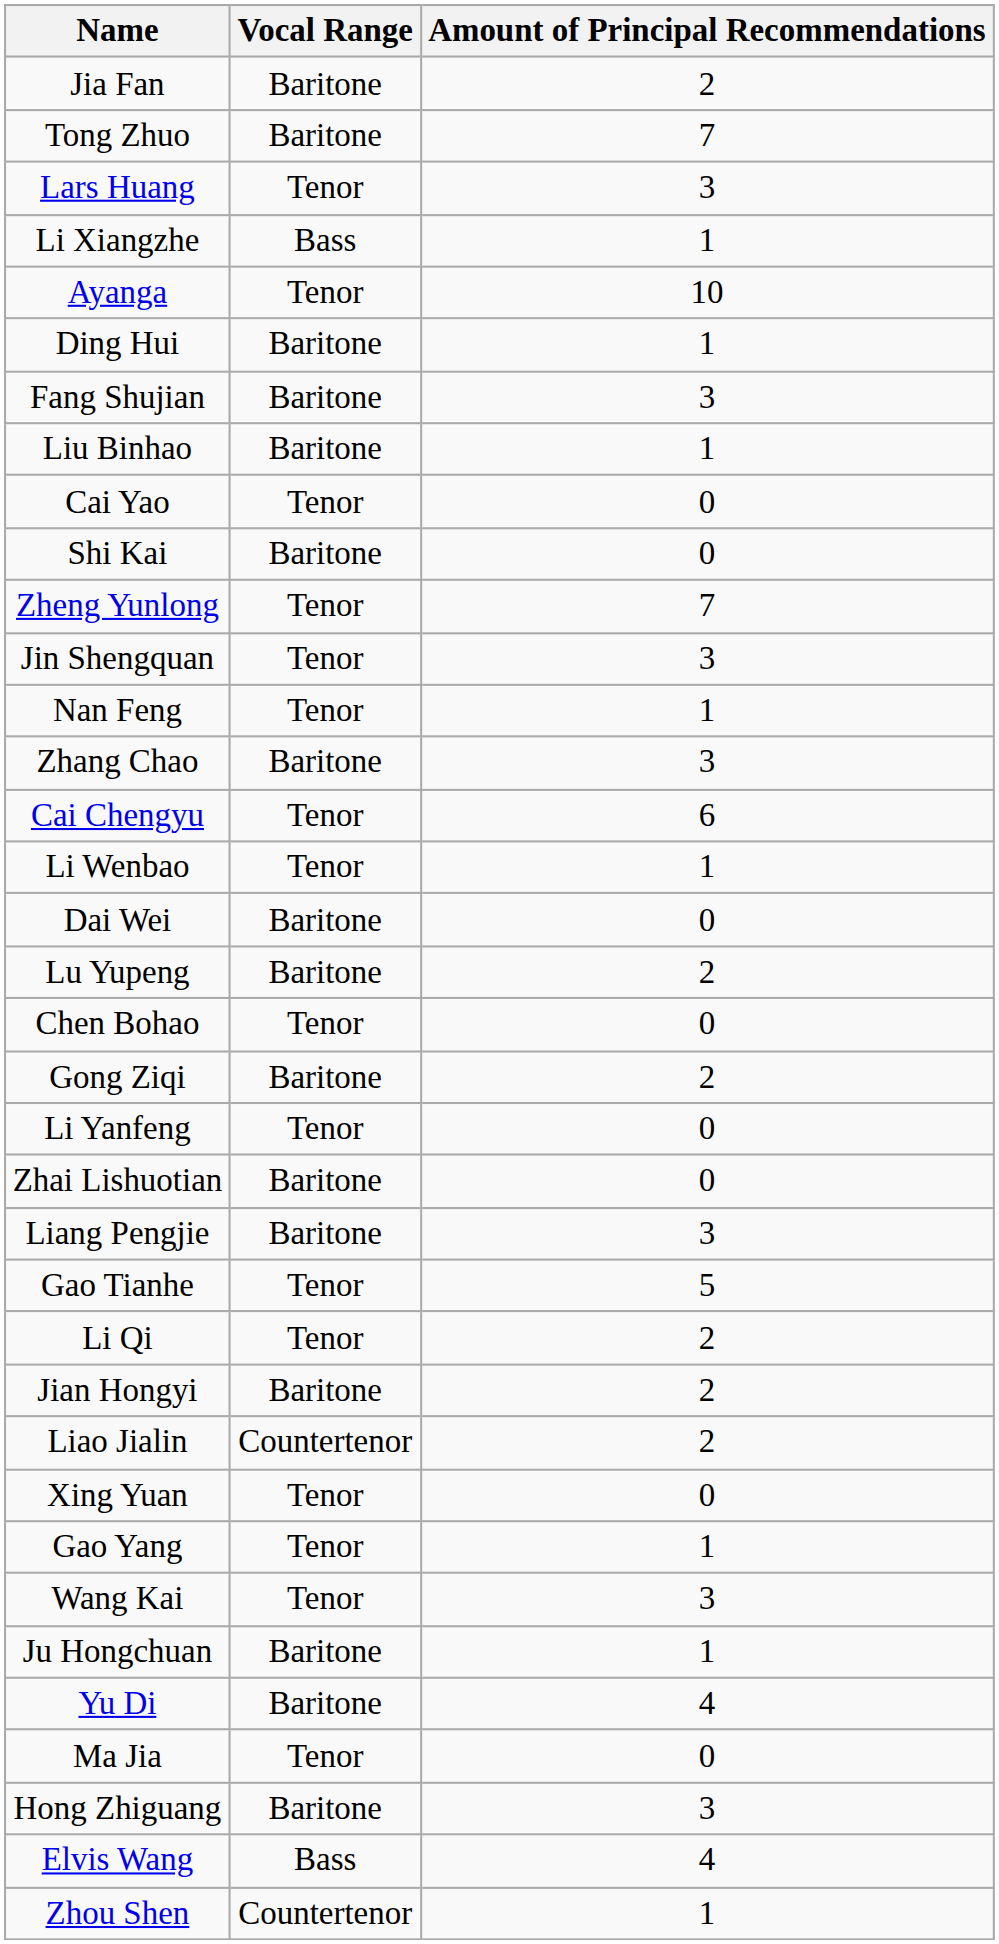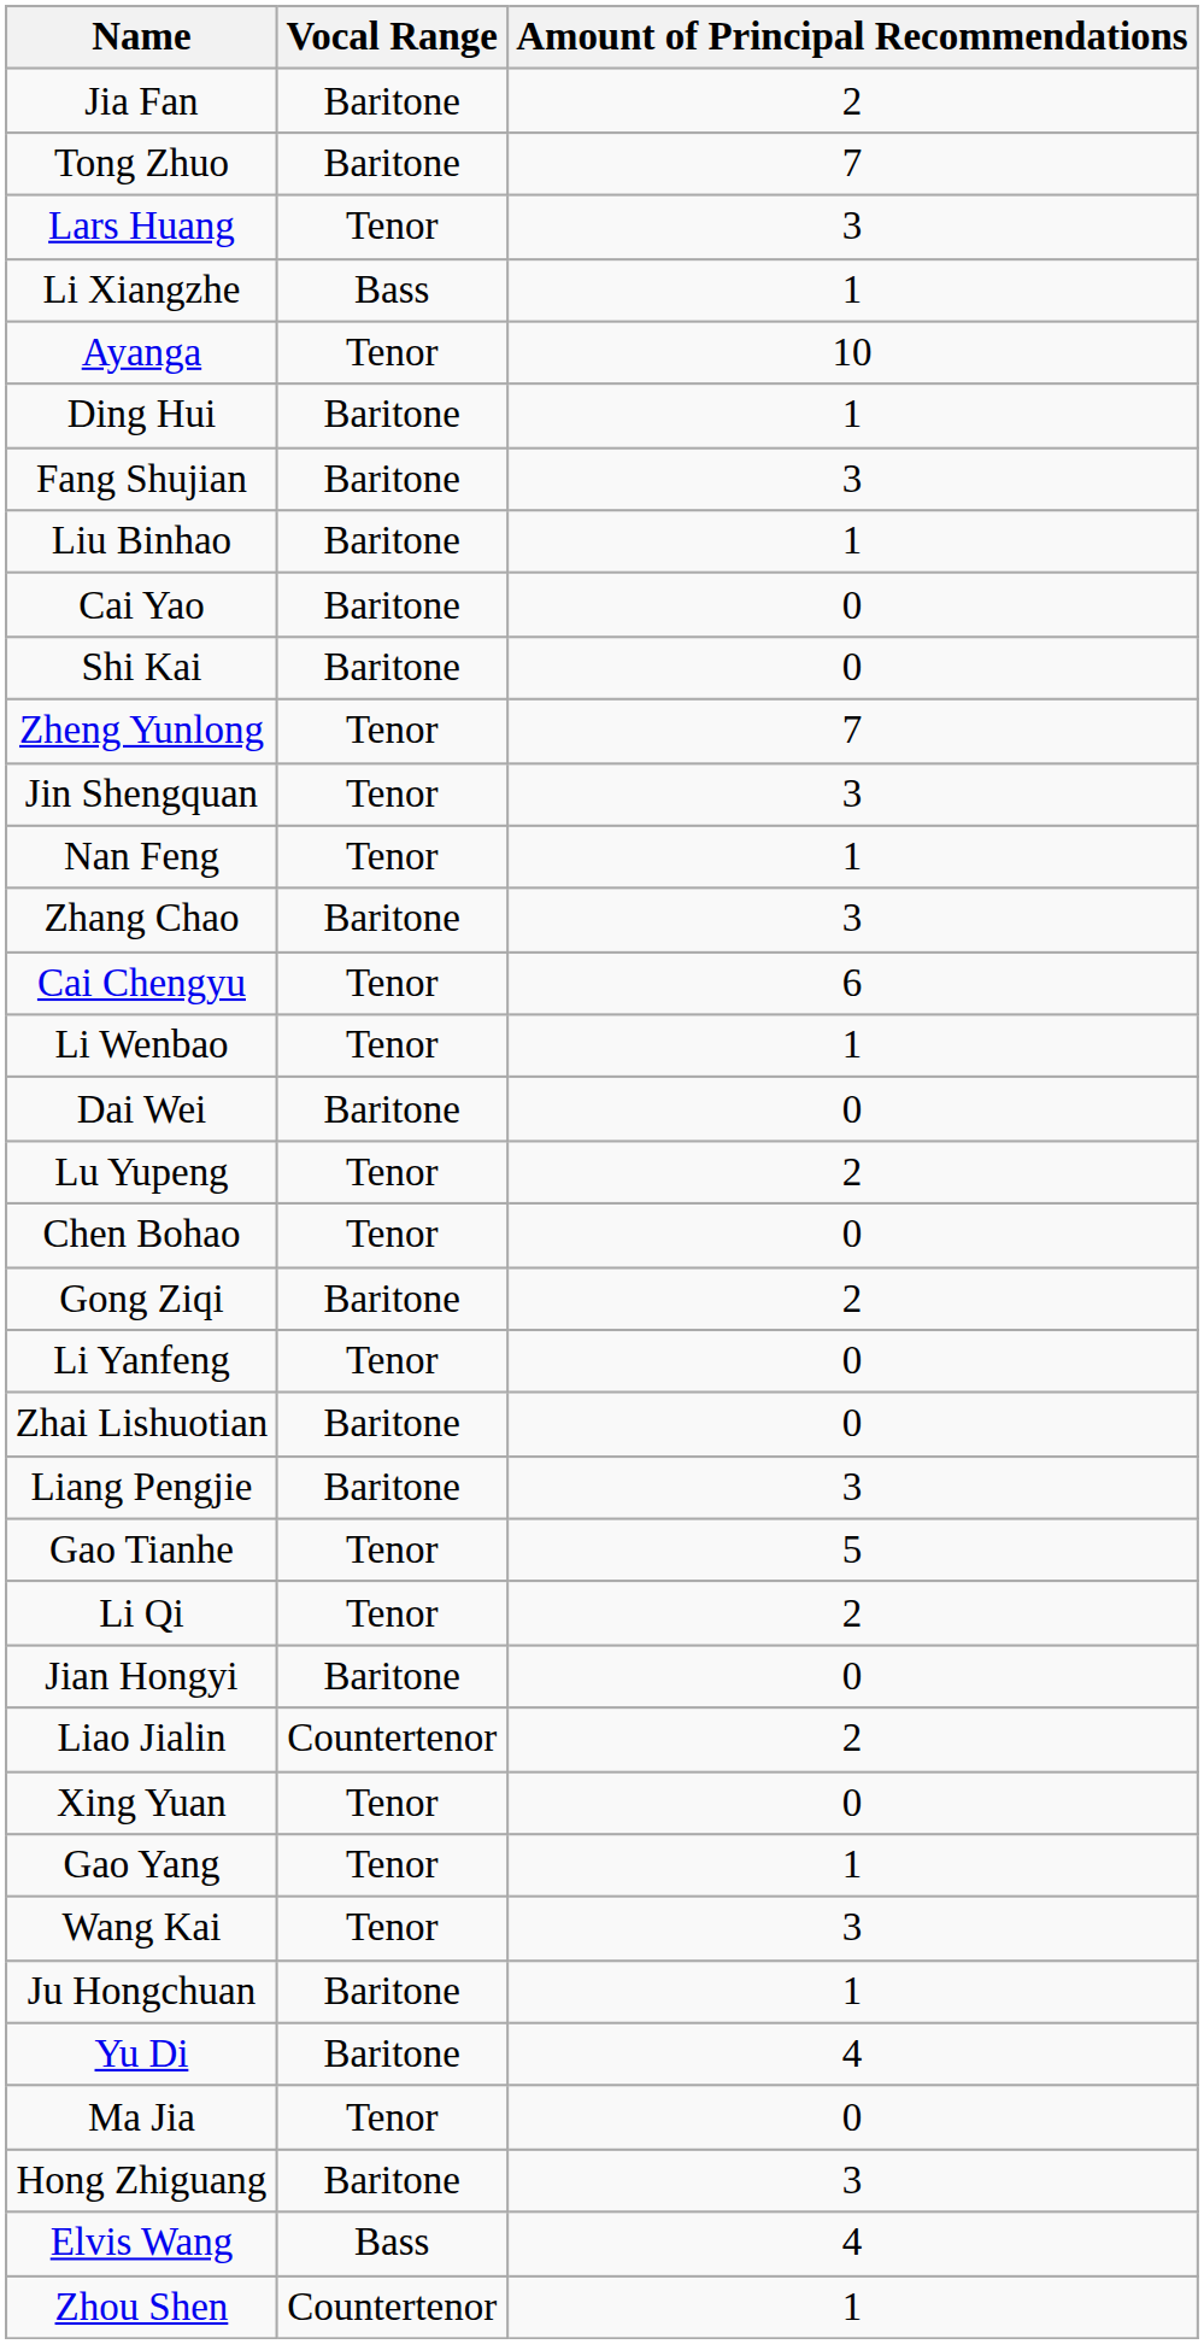Cai Yao | Vocal Range: Tenor -> Baritone
Lu Yupeng | Vocal Range: Baritone -> Tenor
Jian Hongyi | Amount of Principal Recommendations: 2 -> 0
